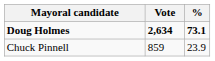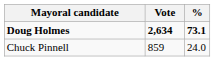Chuck Pinnell | %: 23.9 -> 24.0
